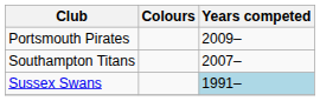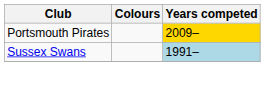Portsmouth Pirates | Years competed: no background -> gold background
- row: Southampton Titans | 2007–
